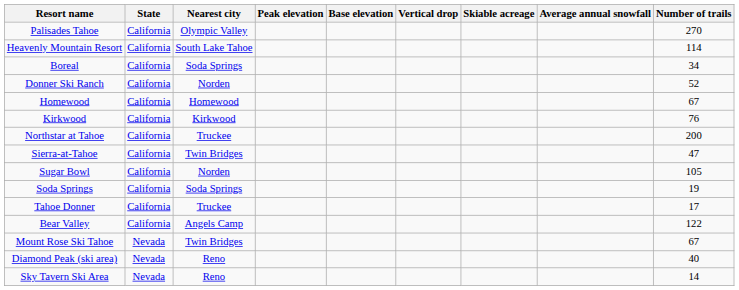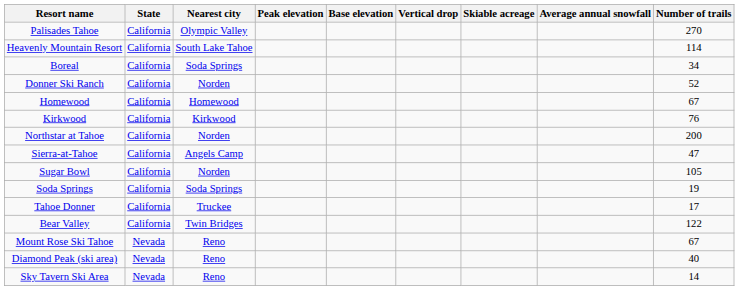Northstar at Tahoe | Nearest city: Truckee -> Norden
Sierra-at-Tahoe | Nearest city: Twin Bridges -> Angels Camp
Bear Valley | Nearest city: Angels Camp -> Twin Bridges
Mount Rose Ski Tahoe | Nearest city: Twin Bridges -> Reno
